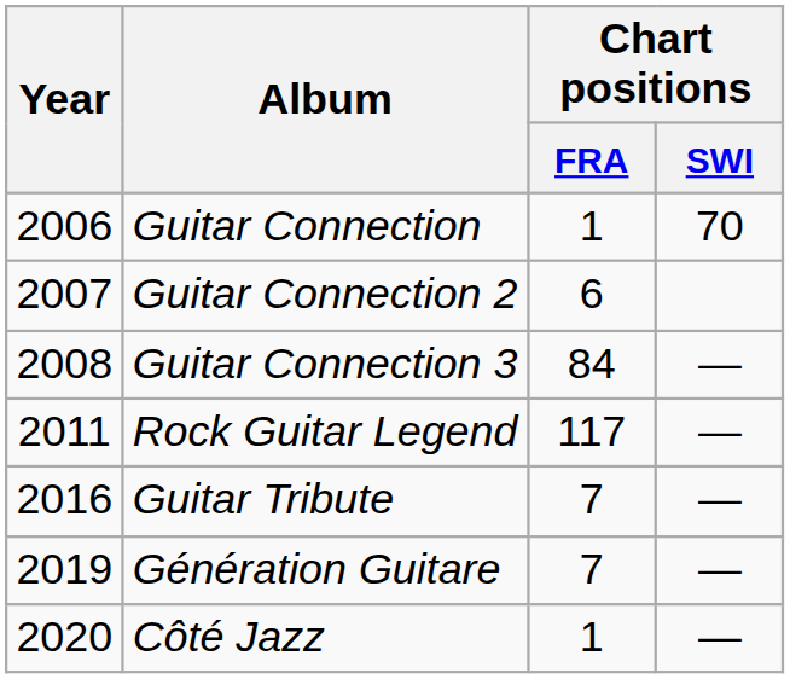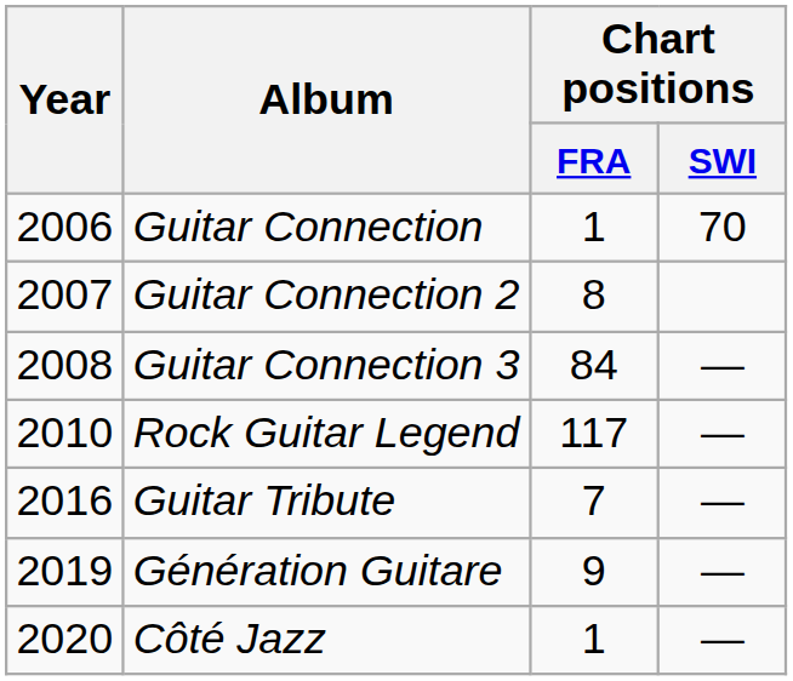Guitar Connection 2 | Chart positions / FRA: 6 -> 8
Rock Guitar Legend | Year: 2011 -> 2010
Génération Guitare | Chart positions / FRA: 7 -> 9
